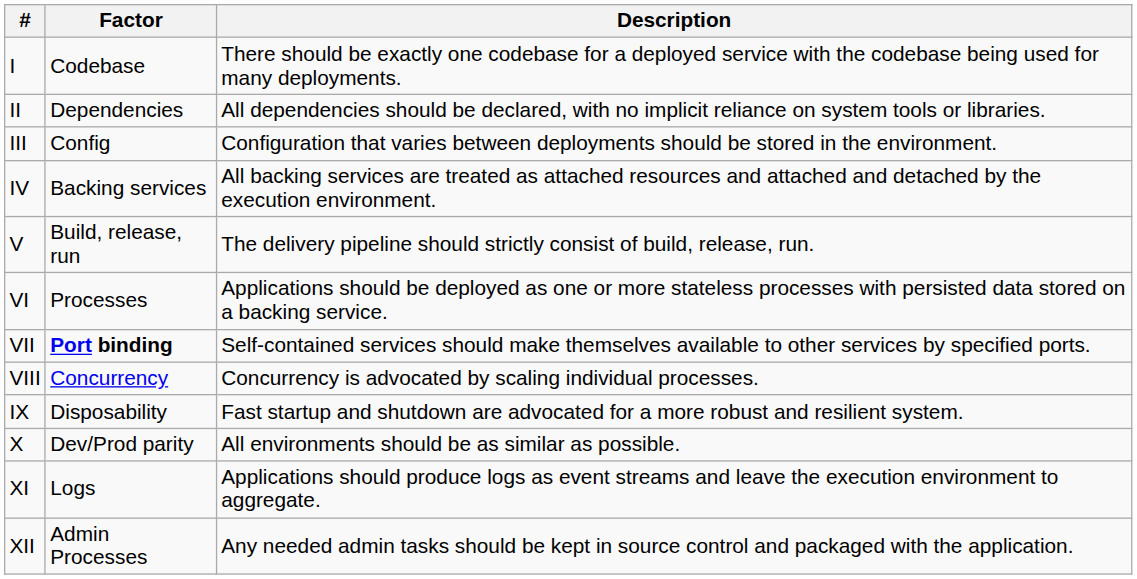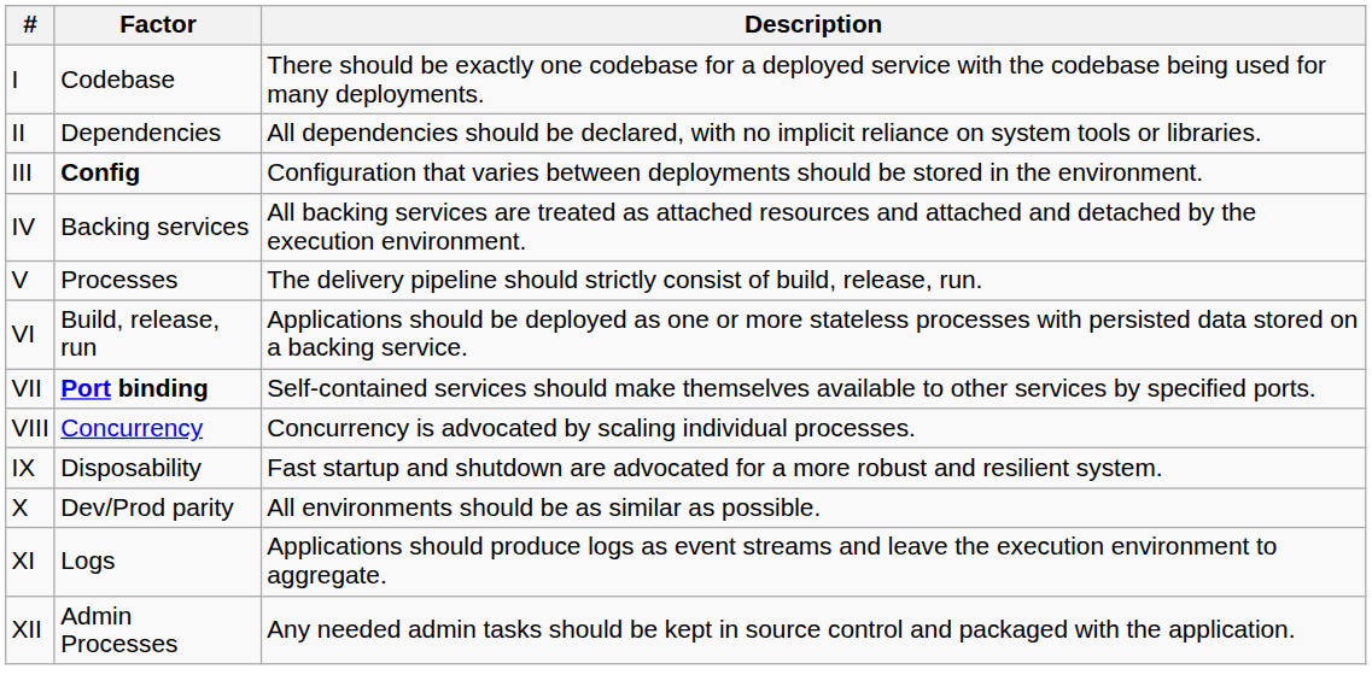III | Factor: normal -> bold
V | Factor: Build, release, run -> Processes
VI | Factor: Processes -> Build, release, run
